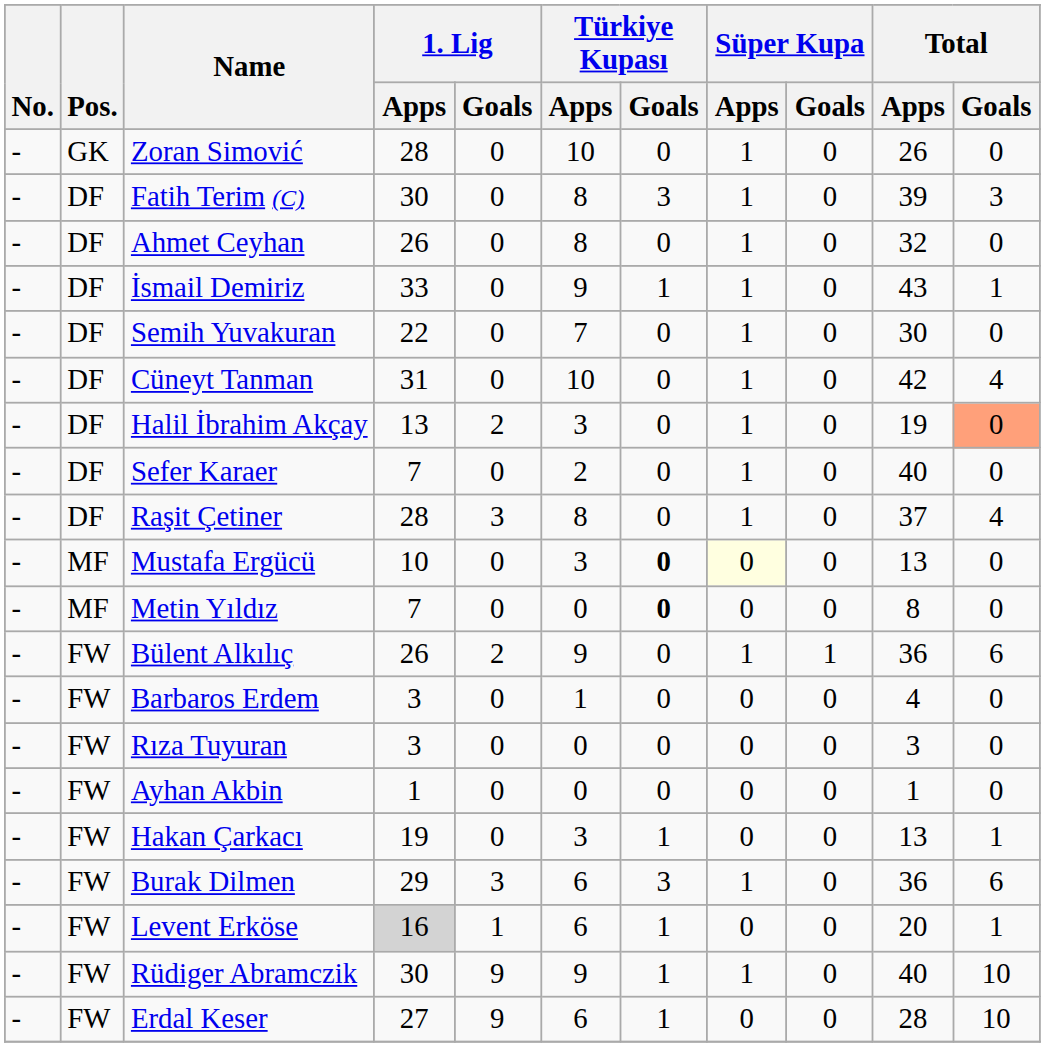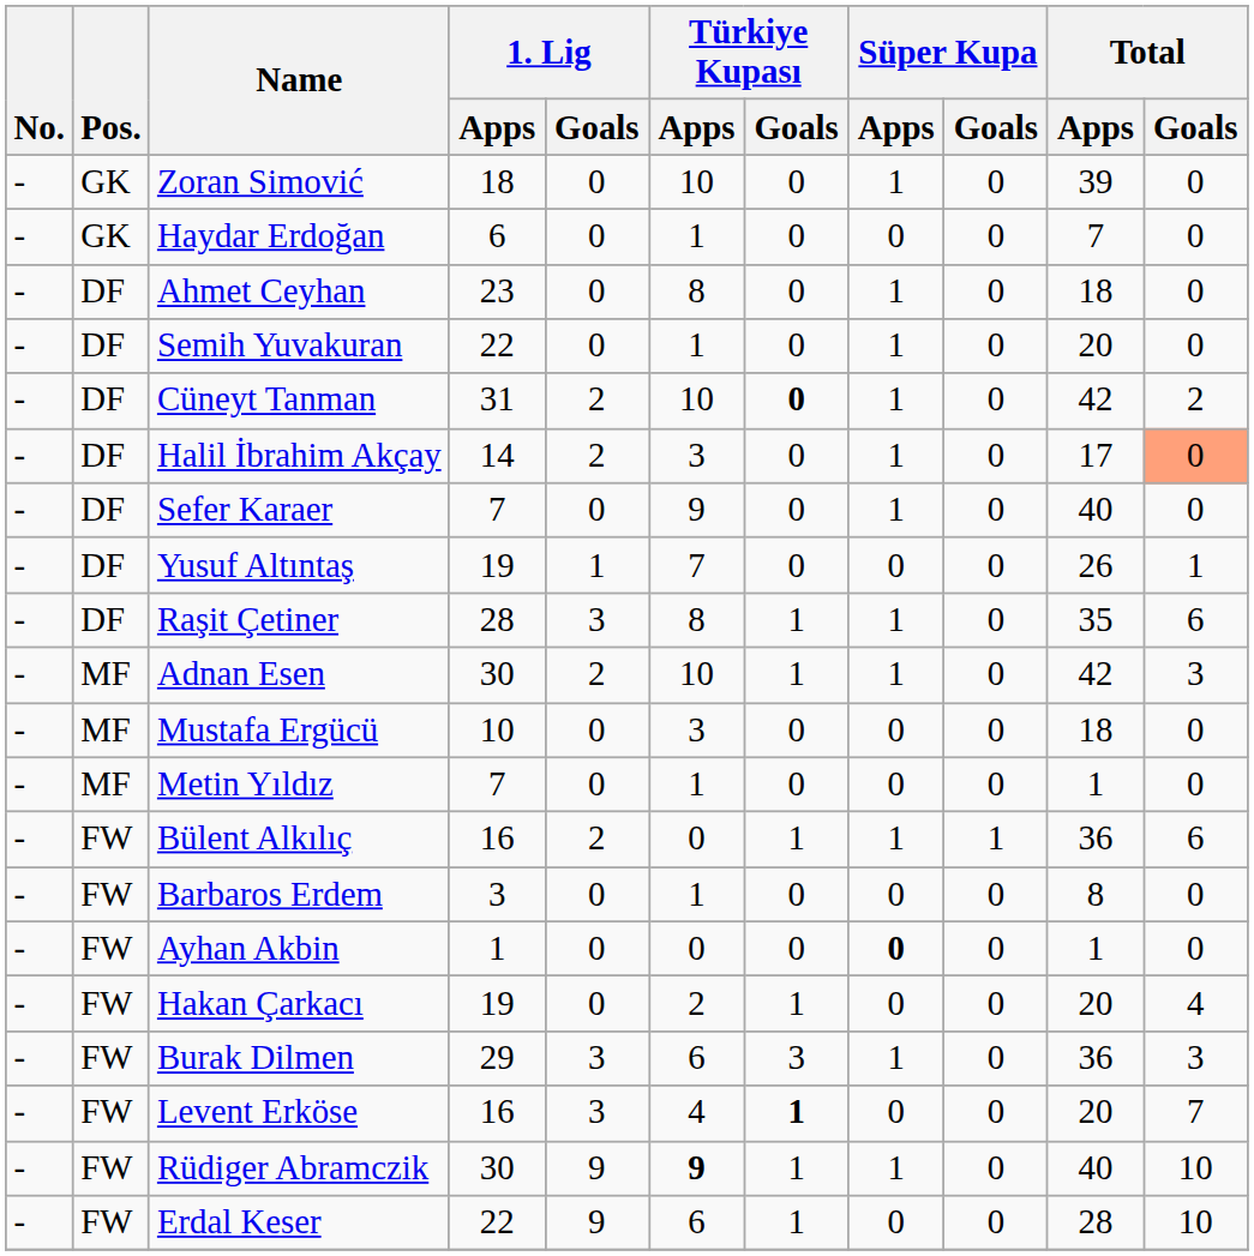Zoran Simović | 1. Lig / Apps: 28 -> 18
Zoran Simović | Total / Apps: 26 -> 39
+ row: - | GK | Haydar Erdoğan | 6 | 0 | 1 | 0 | 0 | 0 | 7 | 0
- row: - | DF | Fatih Terim (C) | 30 | 0 | 8 | 3 | 1 | 0 | 39 | 3
Ahmet Ceyhan | 1. Lig / Apps: 26 -> 23
Ahmet Ceyhan | Total / Apps: 32 -> 18
- row: - | DF | İsmail Demiriz | 33 | 0 | 9 | 1 | 1 | 0 | 43 | 1
Semih Yuvakuran | Türkiye Kupası / Apps: 7 -> 1
Semih Yuvakuran | Total / Apps: 30 -> 20
Cüneyt Tanman | 1. Lig / Goals: 0 -> 2
Cüneyt Tanman | Türkiye Kupası / Goals: normal -> bold
Cüneyt Tanman | Total / Goals: 4 -> 2
Halil İbrahim Akçay | 1. Lig / Apps: 13 -> 14
Halil İbrahim Akçay | Total / Apps: 19 -> 17
Sefer Karaer | Türkiye Kupası / Apps: 2 -> 9
+ row: - | DF | Yusuf Altıntaş | 19 | 1 | 7 | 0 | 0 | 0 | 26 | 1
Raşit Çetiner | Türkiye Kupası / Goals: 0 -> 1
Raşit Çetiner | Total / Apps: 37 -> 35
Raşit Çetiner | Total / Goals: 4 -> 6
+ row: - | MF | Adnan Esen | 30 | 2 | 10 | 1 | 1 | 0 | 42 | 3
Mustafa Ergücü | Türkiye Kupası / Goals: bold -> normal
Mustafa Ergücü | Süper Kupa / Apps: lightyellow background -> no background
Mustafa Ergücü | Total / Apps: 13 -> 18
Metin Yıldız | Türkiye Kupası / Apps: 0 -> 1
Metin Yıldız | Türkiye Kupası / Goals: bold -> normal
Metin Yıldız | Total / Apps: 8 -> 1
Bülent Alkılıç | 1. Lig / Apps: 26 -> 16
Bülent Alkılıç | Türkiye Kupası / Apps: 9 -> 0
Bülent Alkılıç | Türkiye Kupası / Goals: 0 -> 1
Barbaros Erdem | Total / Apps: 4 -> 8
- row: - | FW | Rıza Tuyuran | 3 | 0 | 0 | 0 | 0 | 0 | 3 | 0
Ayhan Akbin | Süper Kupa / Apps: normal -> bold
Hakan Çarkacı | Türkiye Kupası / Apps: 3 -> 2
Hakan Çarkacı | Total / Apps: 13 -> 20
Hakan Çarkacı | Total / Goals: 1 -> 4
Burak Dilmen | Total / Goals: 6 -> 3
Levent Erköse | 1. Lig / Apps: lightgrey background -> no background
Levent Erköse | 1. Lig / Goals: 1 -> 3
Levent Erköse | Türkiye Kupası / Apps: 6 -> 4
Levent Erköse | Türkiye Kupası / Goals: normal -> bold
Levent Erköse | Total / Goals: 1 -> 7
Rüdiger Abramczik | Türkiye Kupası / Apps: normal -> bold
Erdal Keser | 1. Lig / Apps: 27 -> 22
